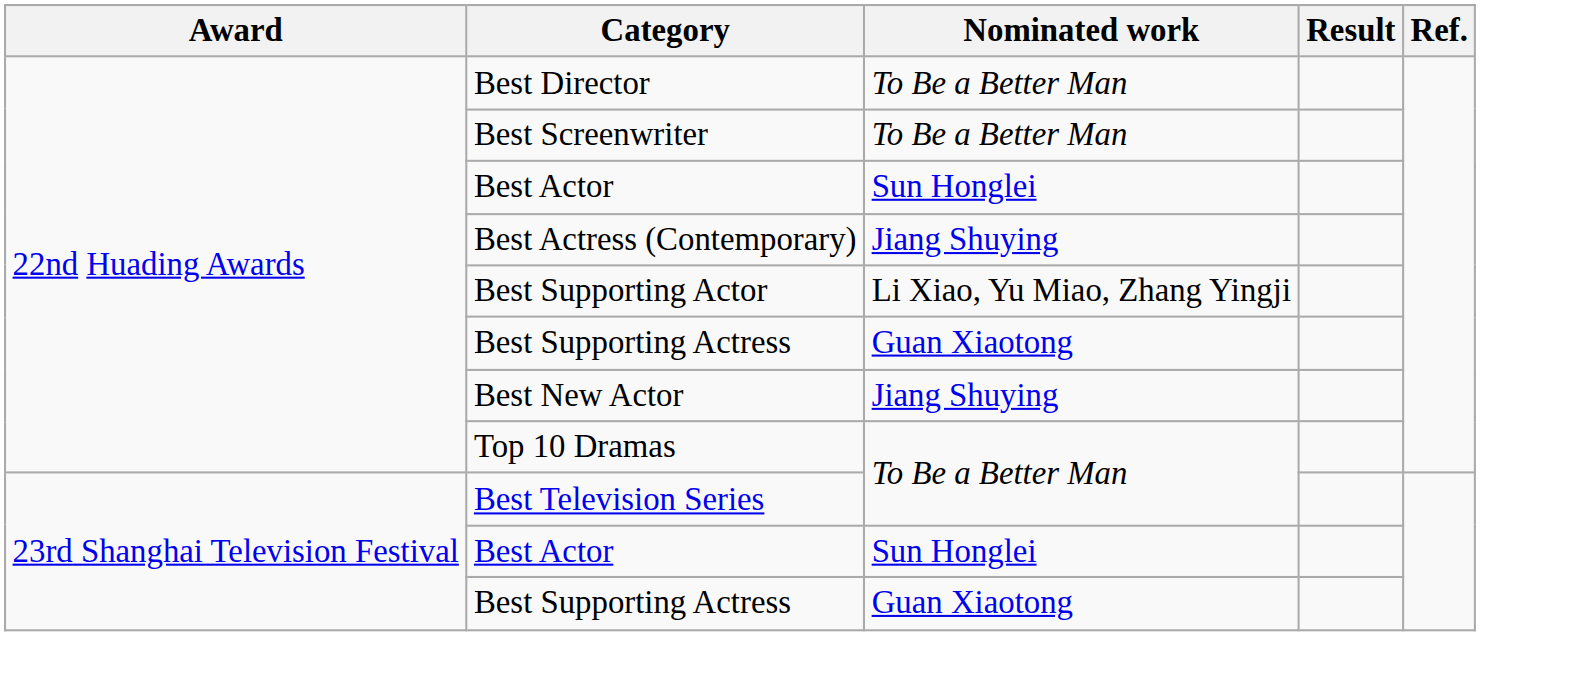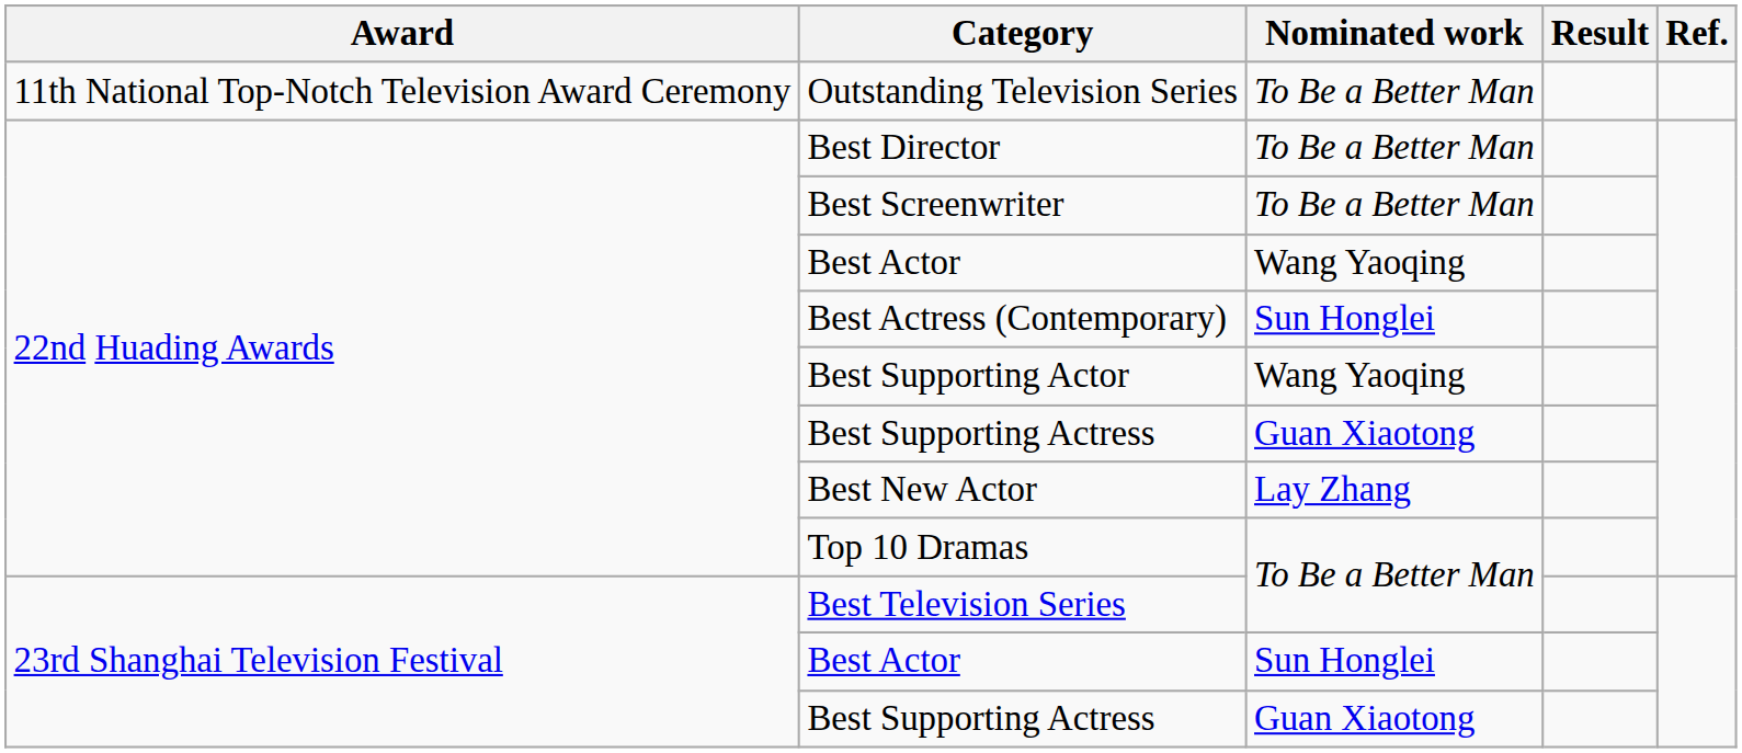+ row: 11th National Top-Notch Television Award Ceremony | Outstanding Television Series | To Be a Better Man
22nd Huading Awards / Best Actor | Nominated work: Sun Honglei -> Wang Yaoqing
Best Actress (Contemporary) | Nominated work: Jiang Shuying -> Sun Honglei
Best Supporting Actor | Nominated work: Li Xiao, Yu Miao, Zhang Yingji -> Wang Yaoqing
Best New Actor | Nominated work: Jiang Shuying -> Lay Zhang
